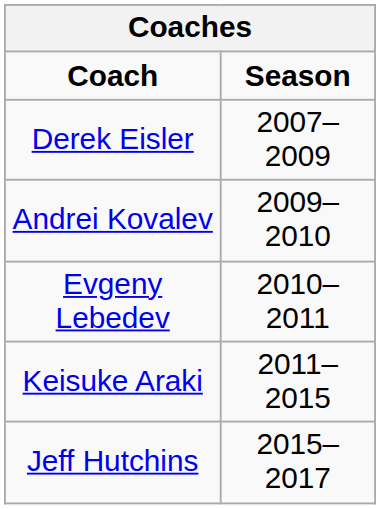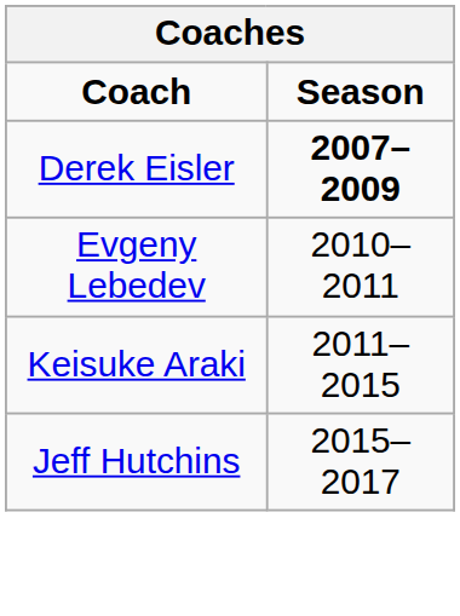Derek Eisler | Season: normal -> bold
- row: Andrei Kovalev | 2009–2010
